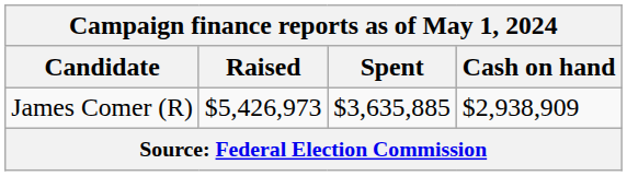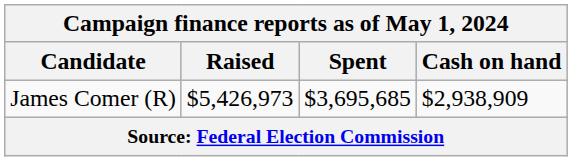James Comer (R) | Spent: $3,635,885 -> $3,695,685
